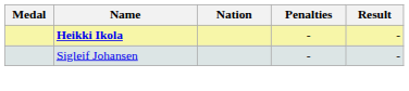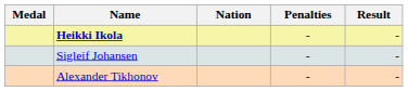+ row: Alexander Tikhonov | - | -
